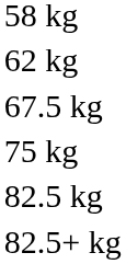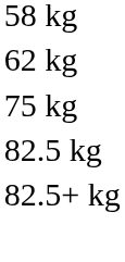- row: 67.5 kg
